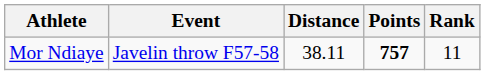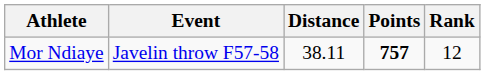Mor Ndiaye | Rank: 11 -> 12
